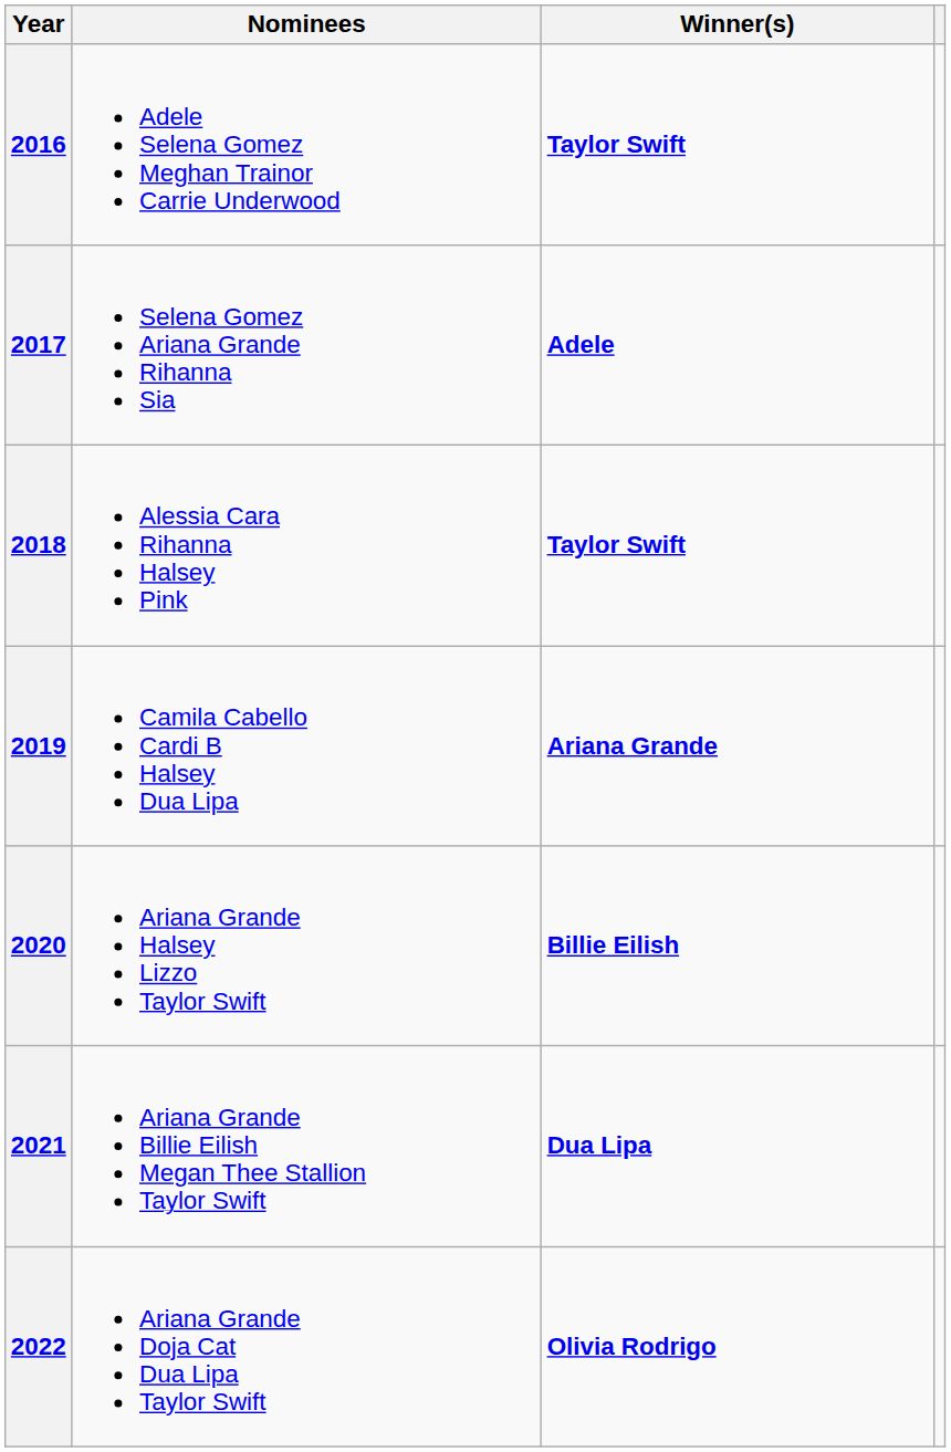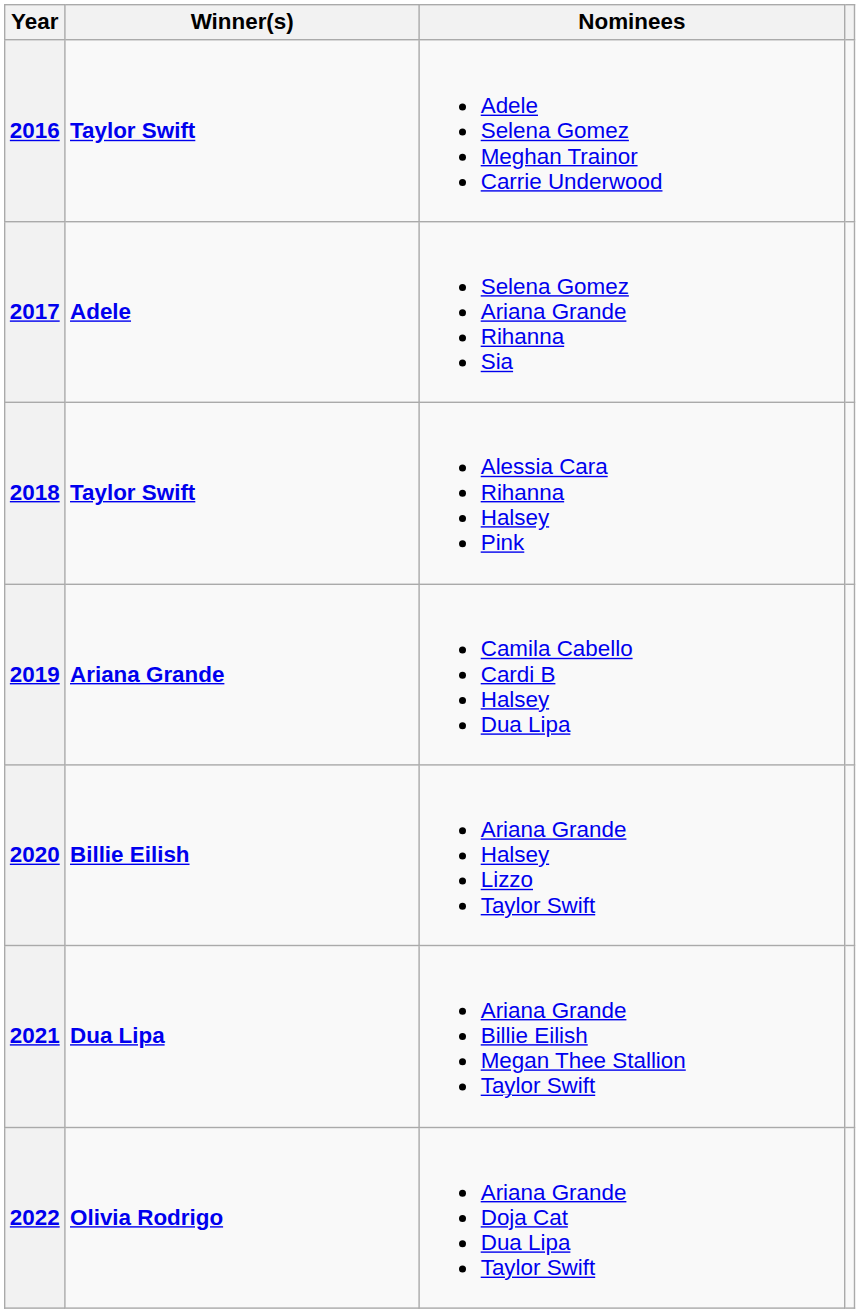columns swapped: Winner(s) <-> Nominees
